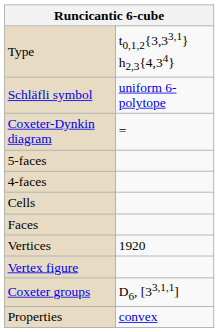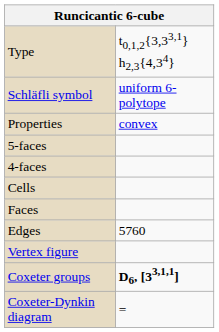rows swapped: Coxeter-Dynkin diagram <-> Properties
+ row: Edges | 5760
- row: Vertices | 1920
Coxeter groups | column 2: normal -> bold
